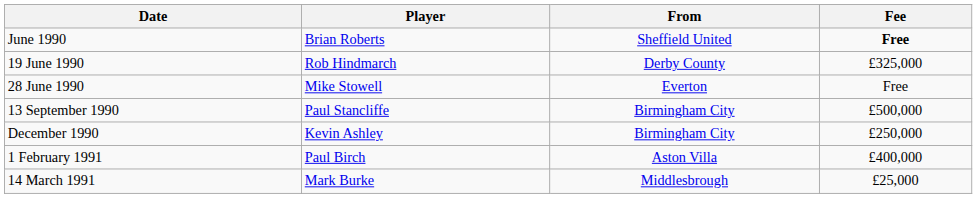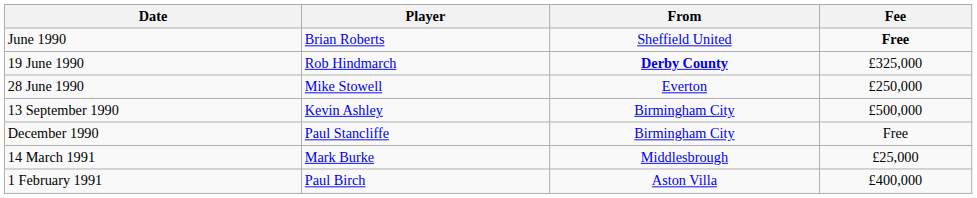19 June 1990 | From: normal -> bold
28 June 1990 | Fee: Free -> £250,000
13 September 1990 | Player: Paul Stancliffe -> Kevin Ashley
December 1990 | Player: Kevin Ashley -> Paul Stancliffe
December 1990 | Fee: £250,000 -> Free
rows swapped: 1 February 1991 <-> 14 March 1991
